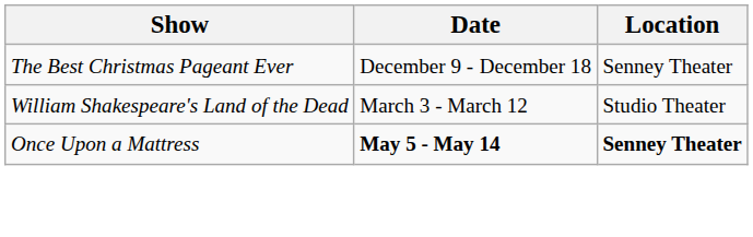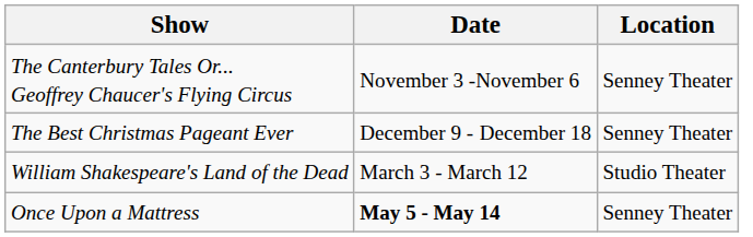+ row: The Canterbury Tales Or... Geoffrey Chaucer's Flying Circus | November 3 -November 6 | Senney Theater
Once Upon a Mattress | Location: bold -> normal
